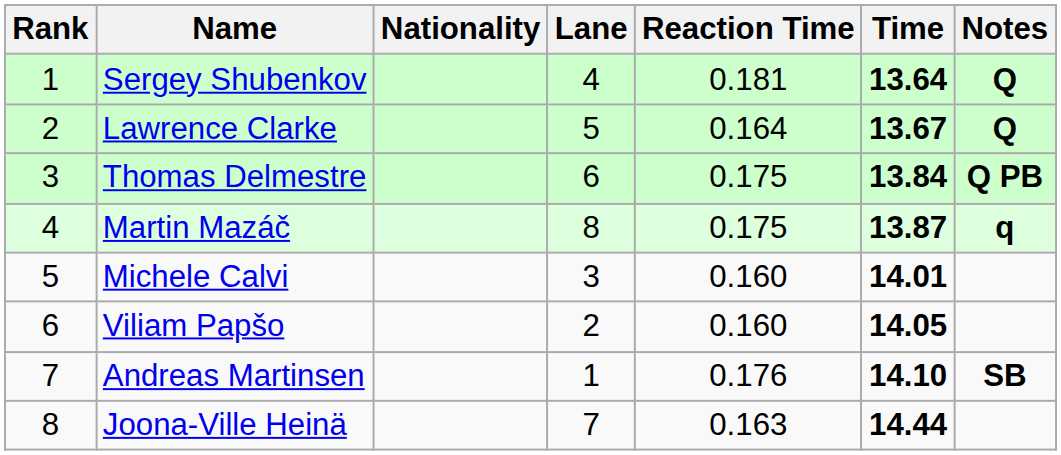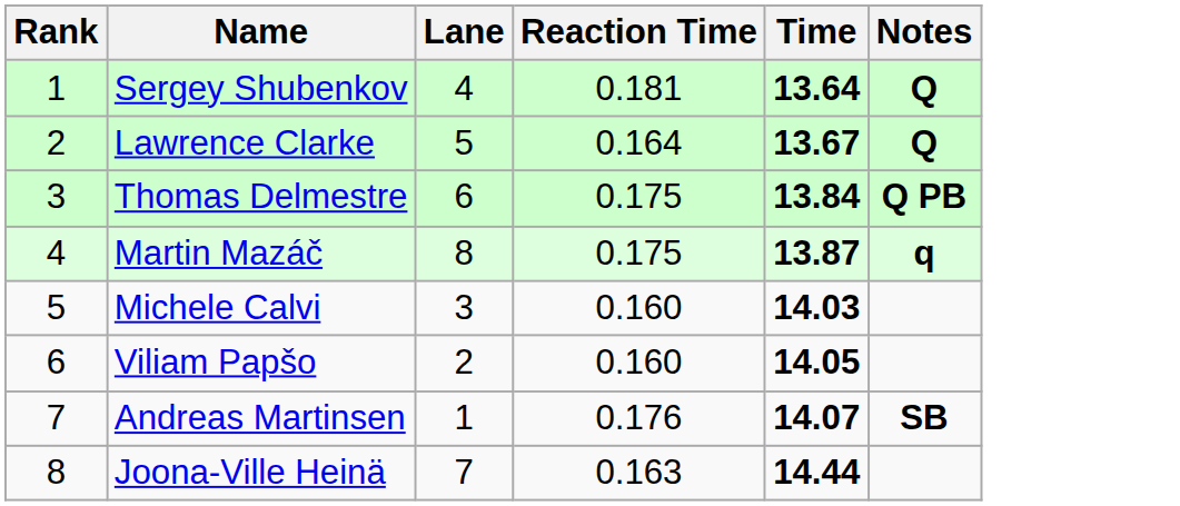- column: Nationality
Michele Calvi | Time: 14.01 -> 14.03
Andreas Martinsen | Time: 14.10 -> 14.07
